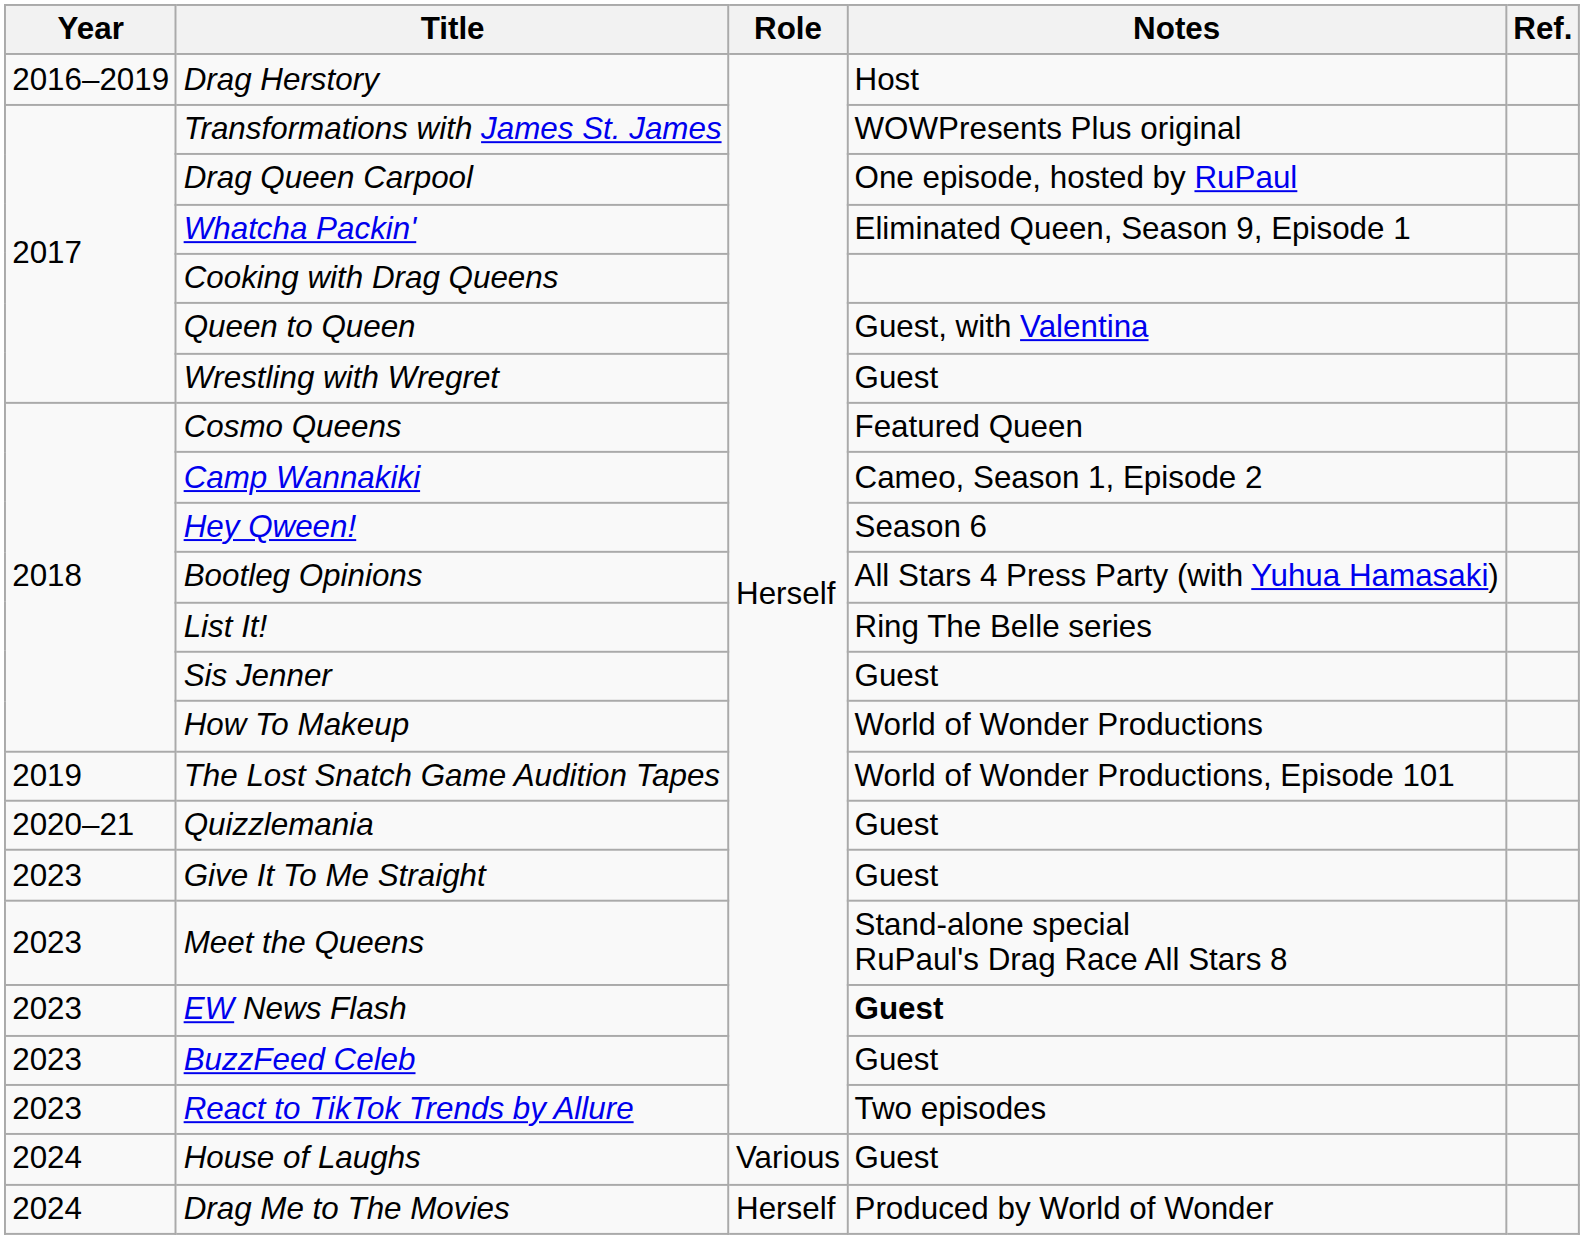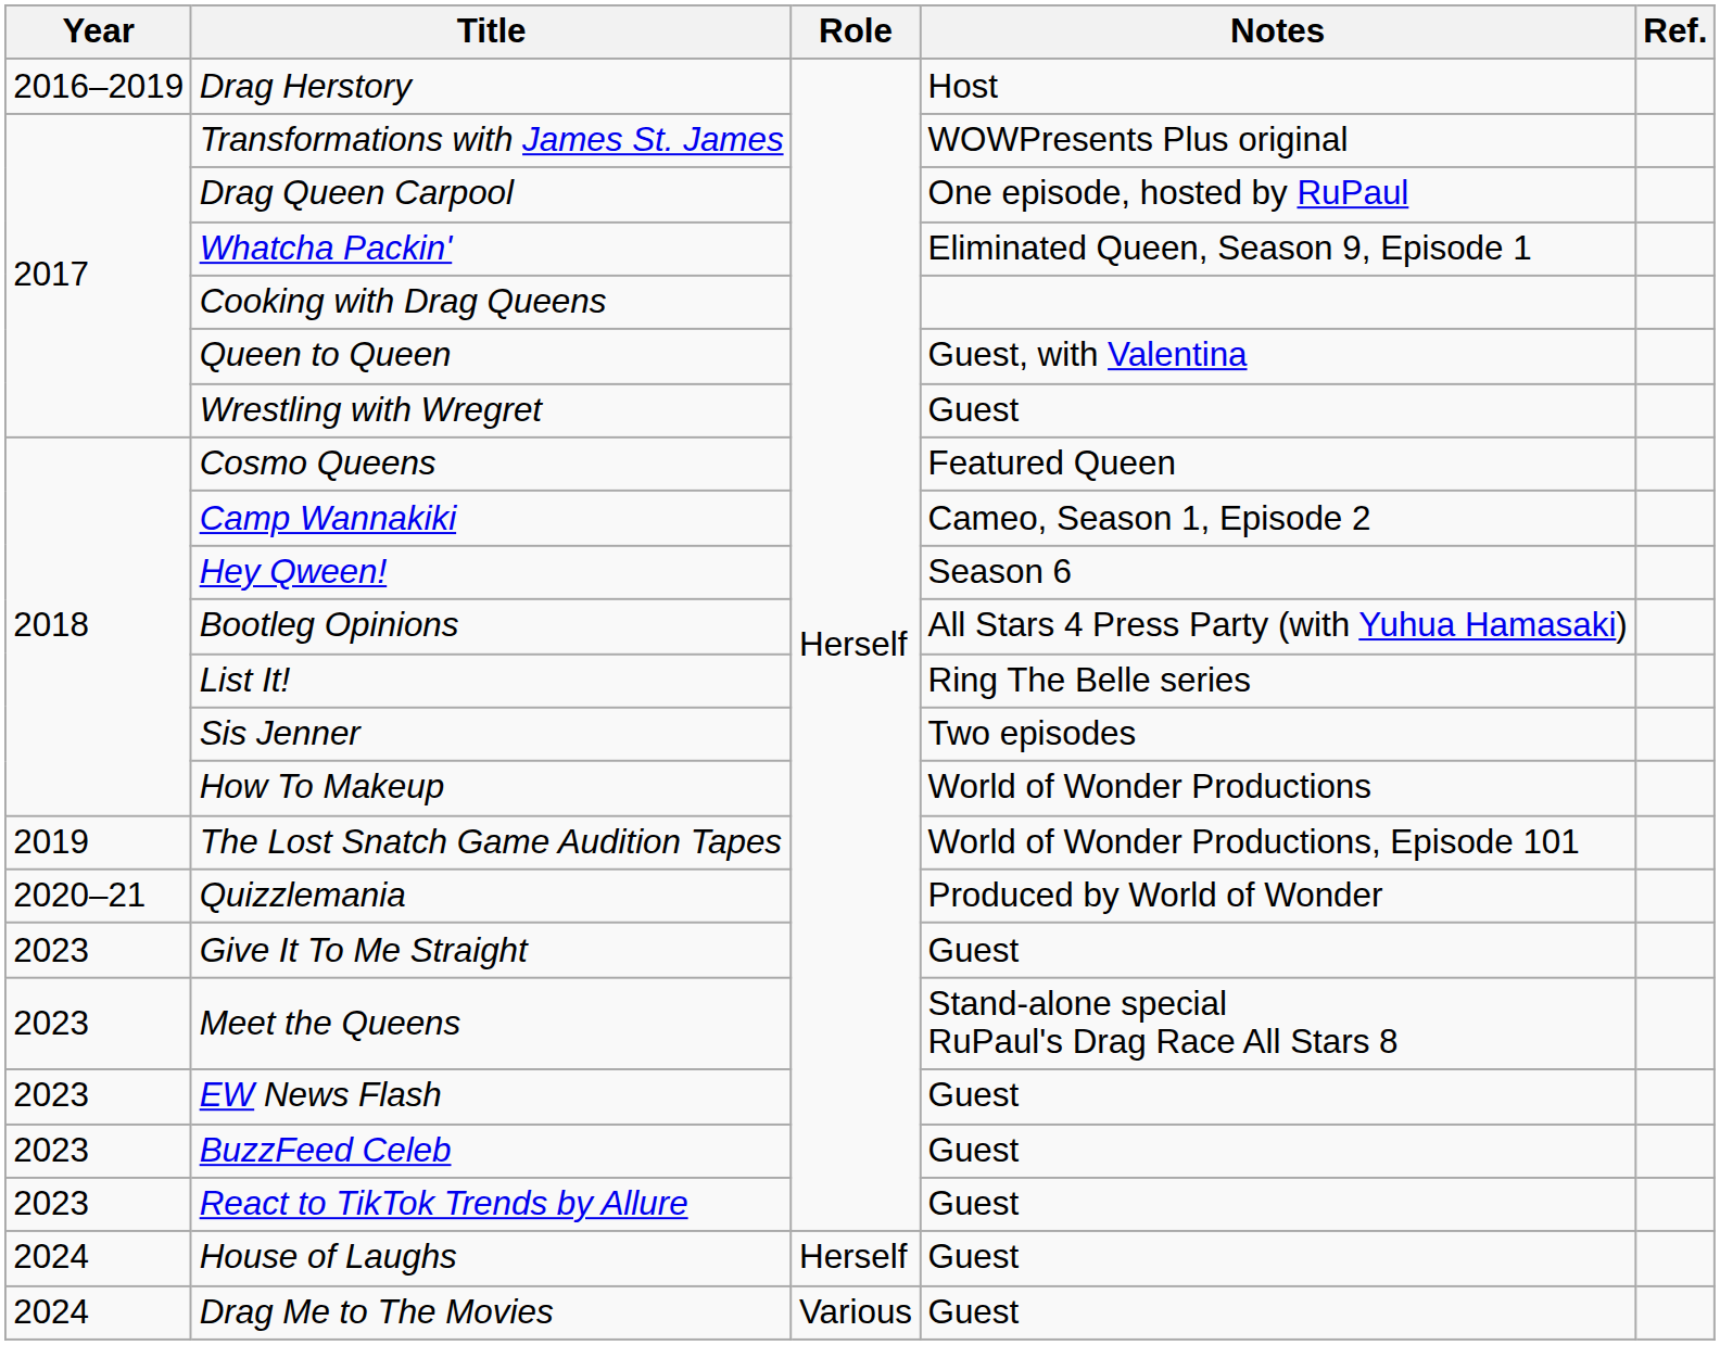Sis Jenner | Notes: Guest -> Two episodes
Quizzlemania | Notes: Guest -> Produced by World of Wonder
EW News Flash | Notes: bold -> normal
React to TikTok Trends by Allure | Notes: Two episodes -> Guest
House of Laughs | Role: Various -> Herself
Drag Me to The Movies | Role: Herself -> Various
Drag Me to The Movies | Notes: Produced by World of Wonder -> Guest
